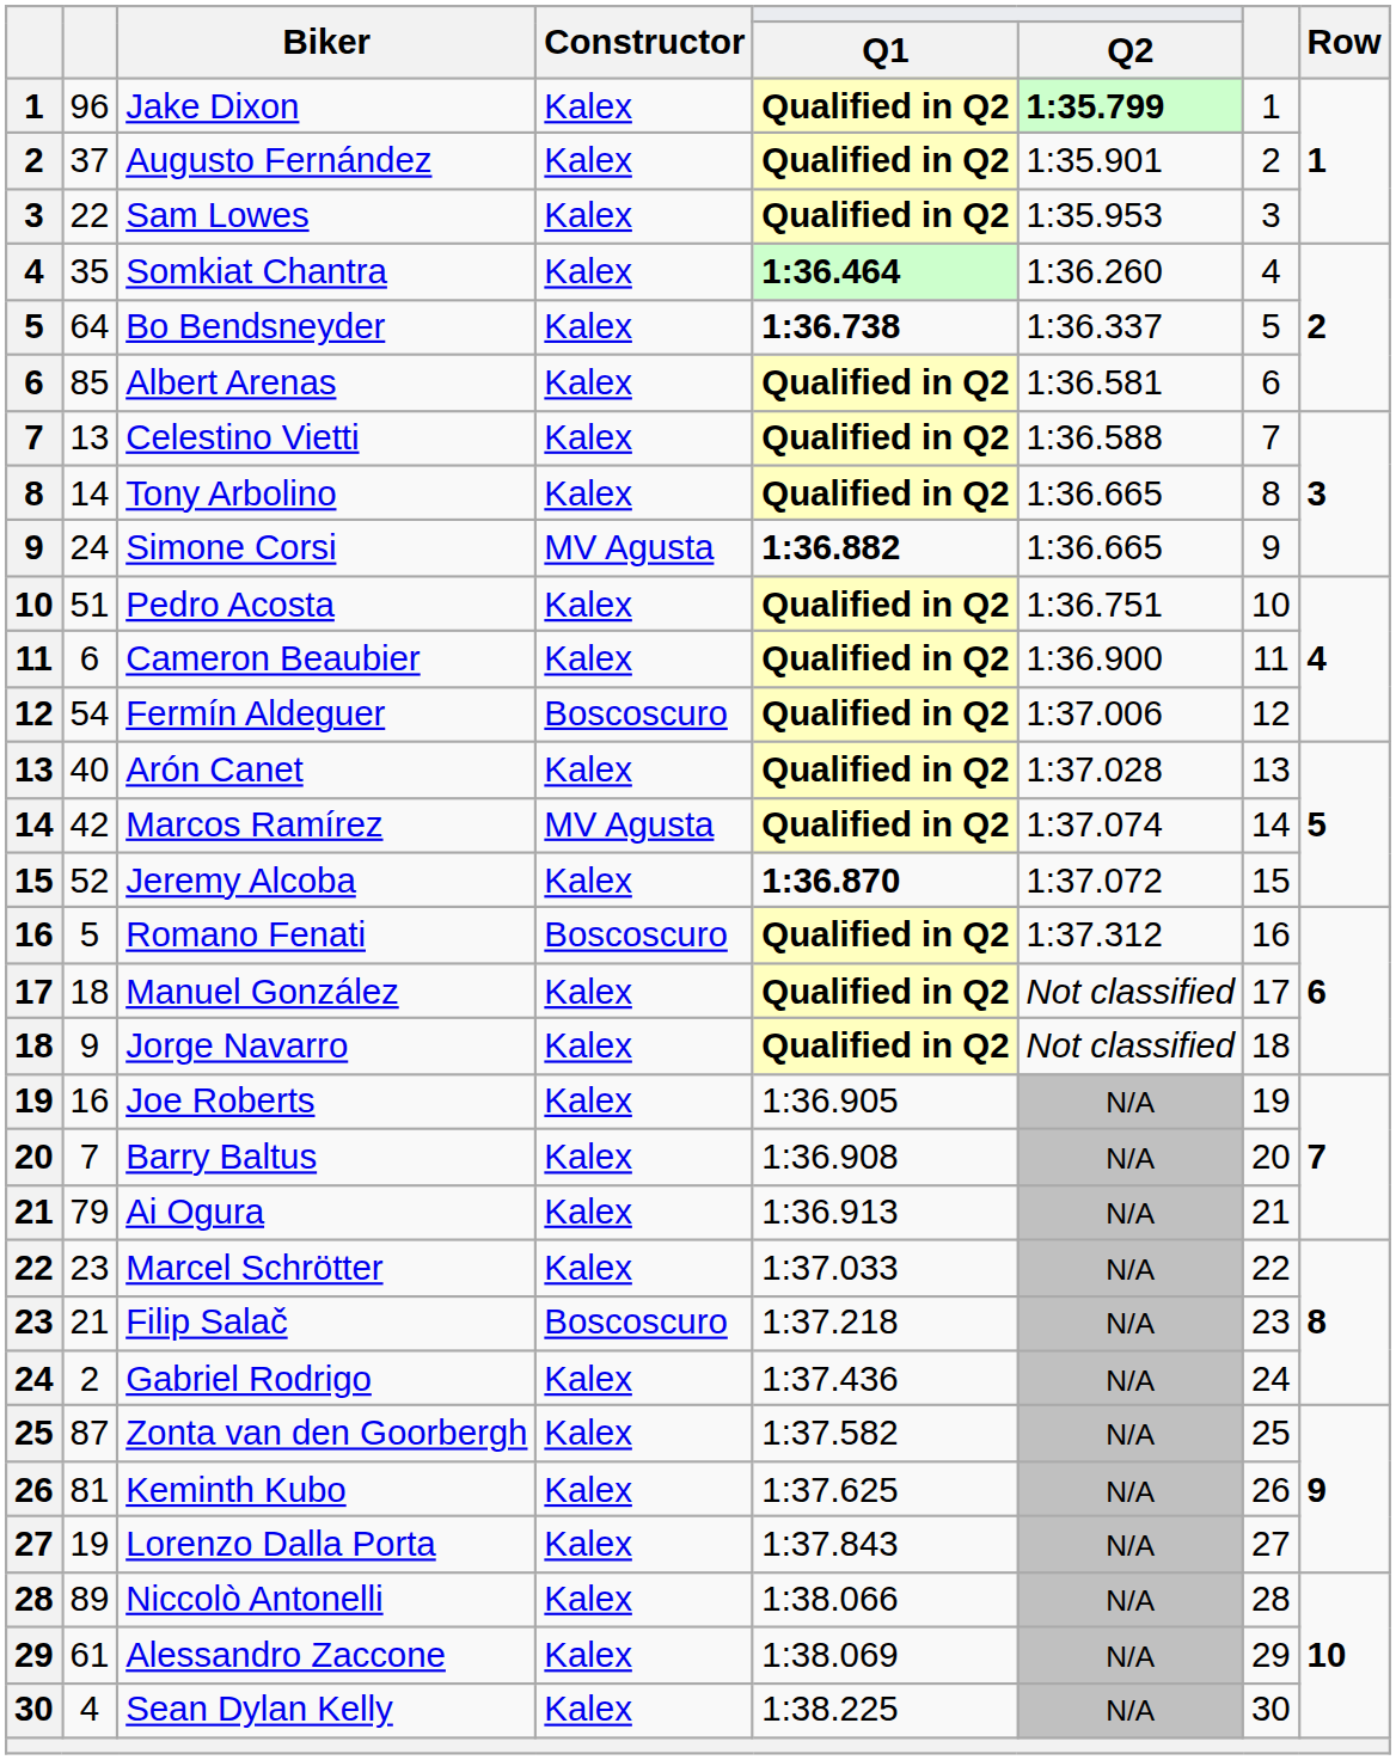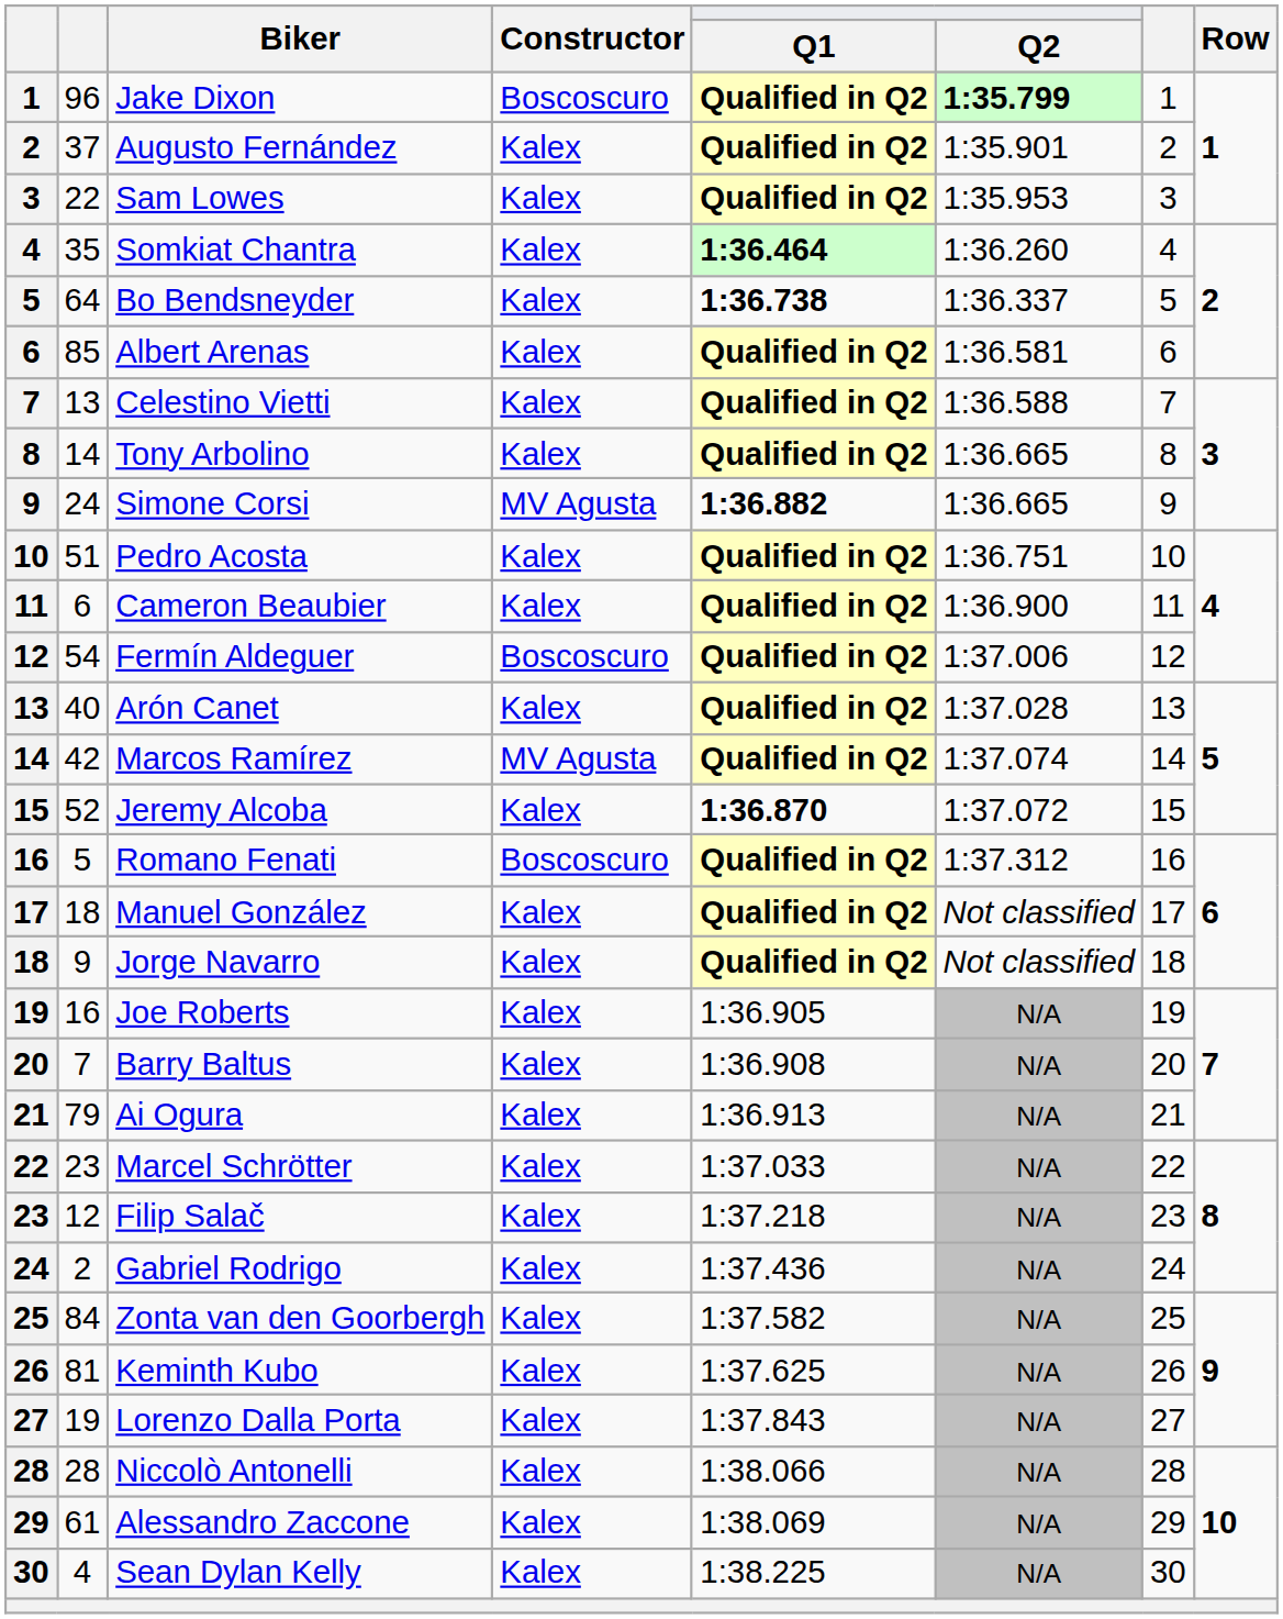Jake Dixon | Constructor: Kalex -> Boscoscuro
Filip Salač | column 2: 21 -> 12
Filip Salač | Constructor: Boscoscuro -> Kalex
Zonta van den Goorbergh | column 2: 87 -> 84
Niccolò Antonelli | column 2: 89 -> 28
